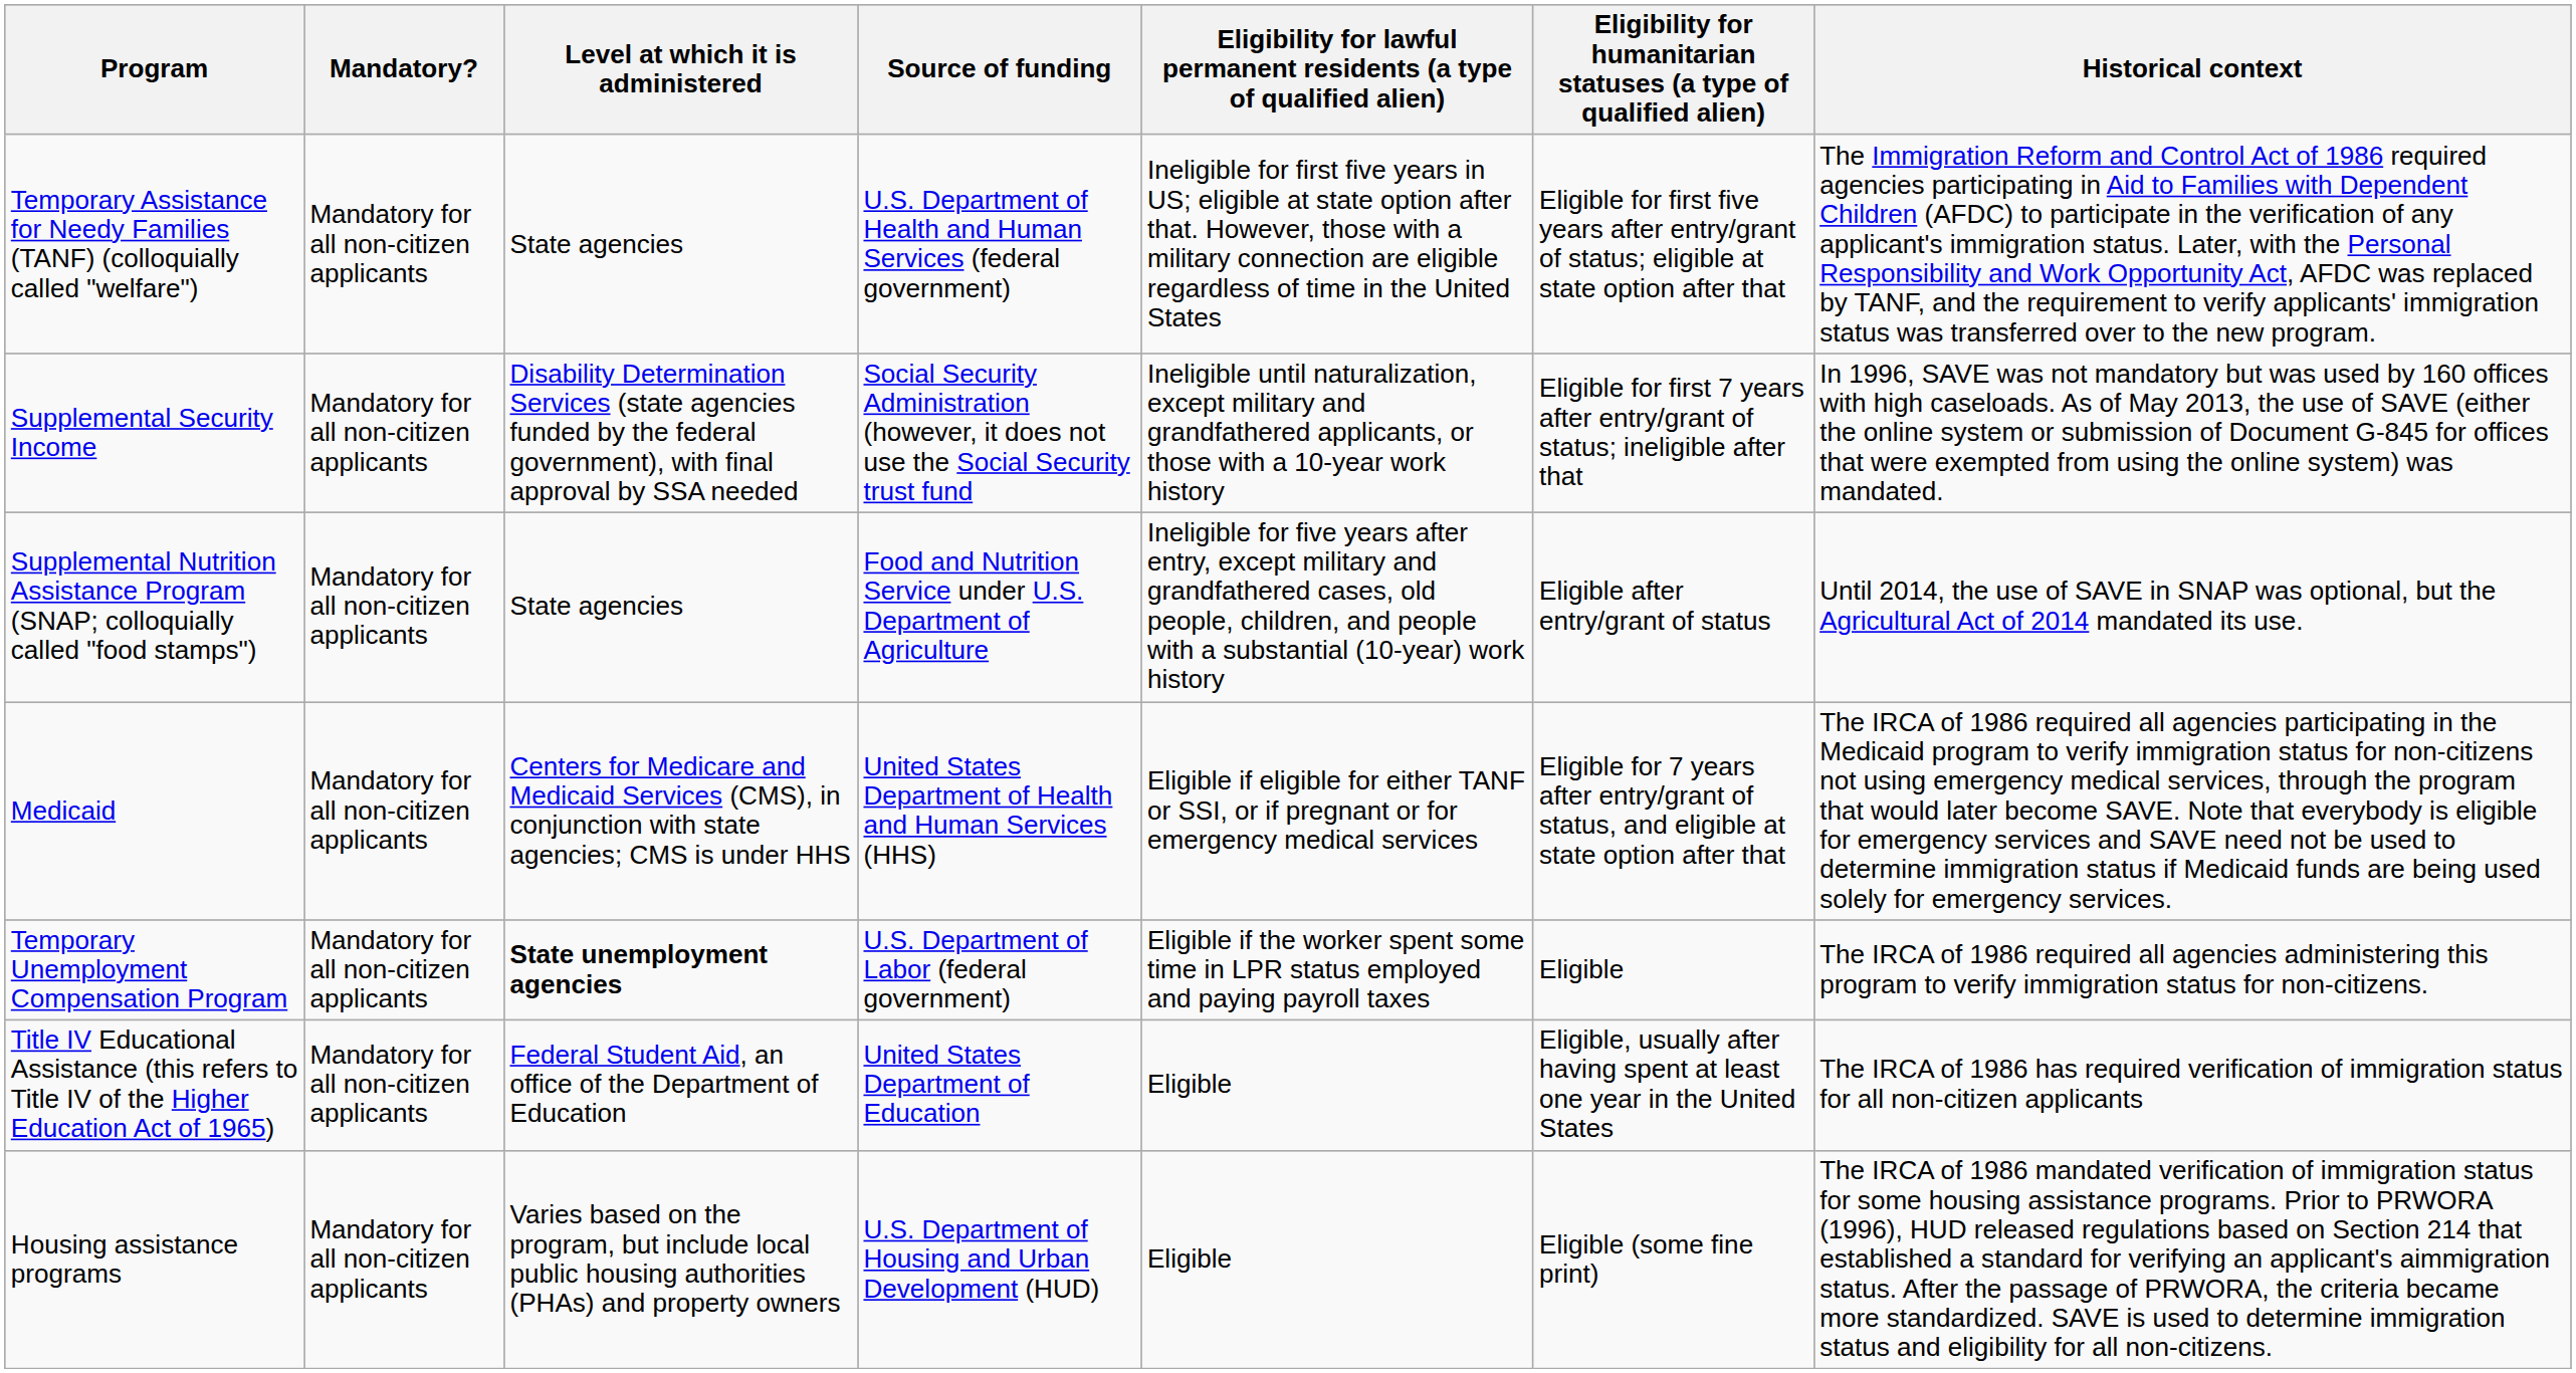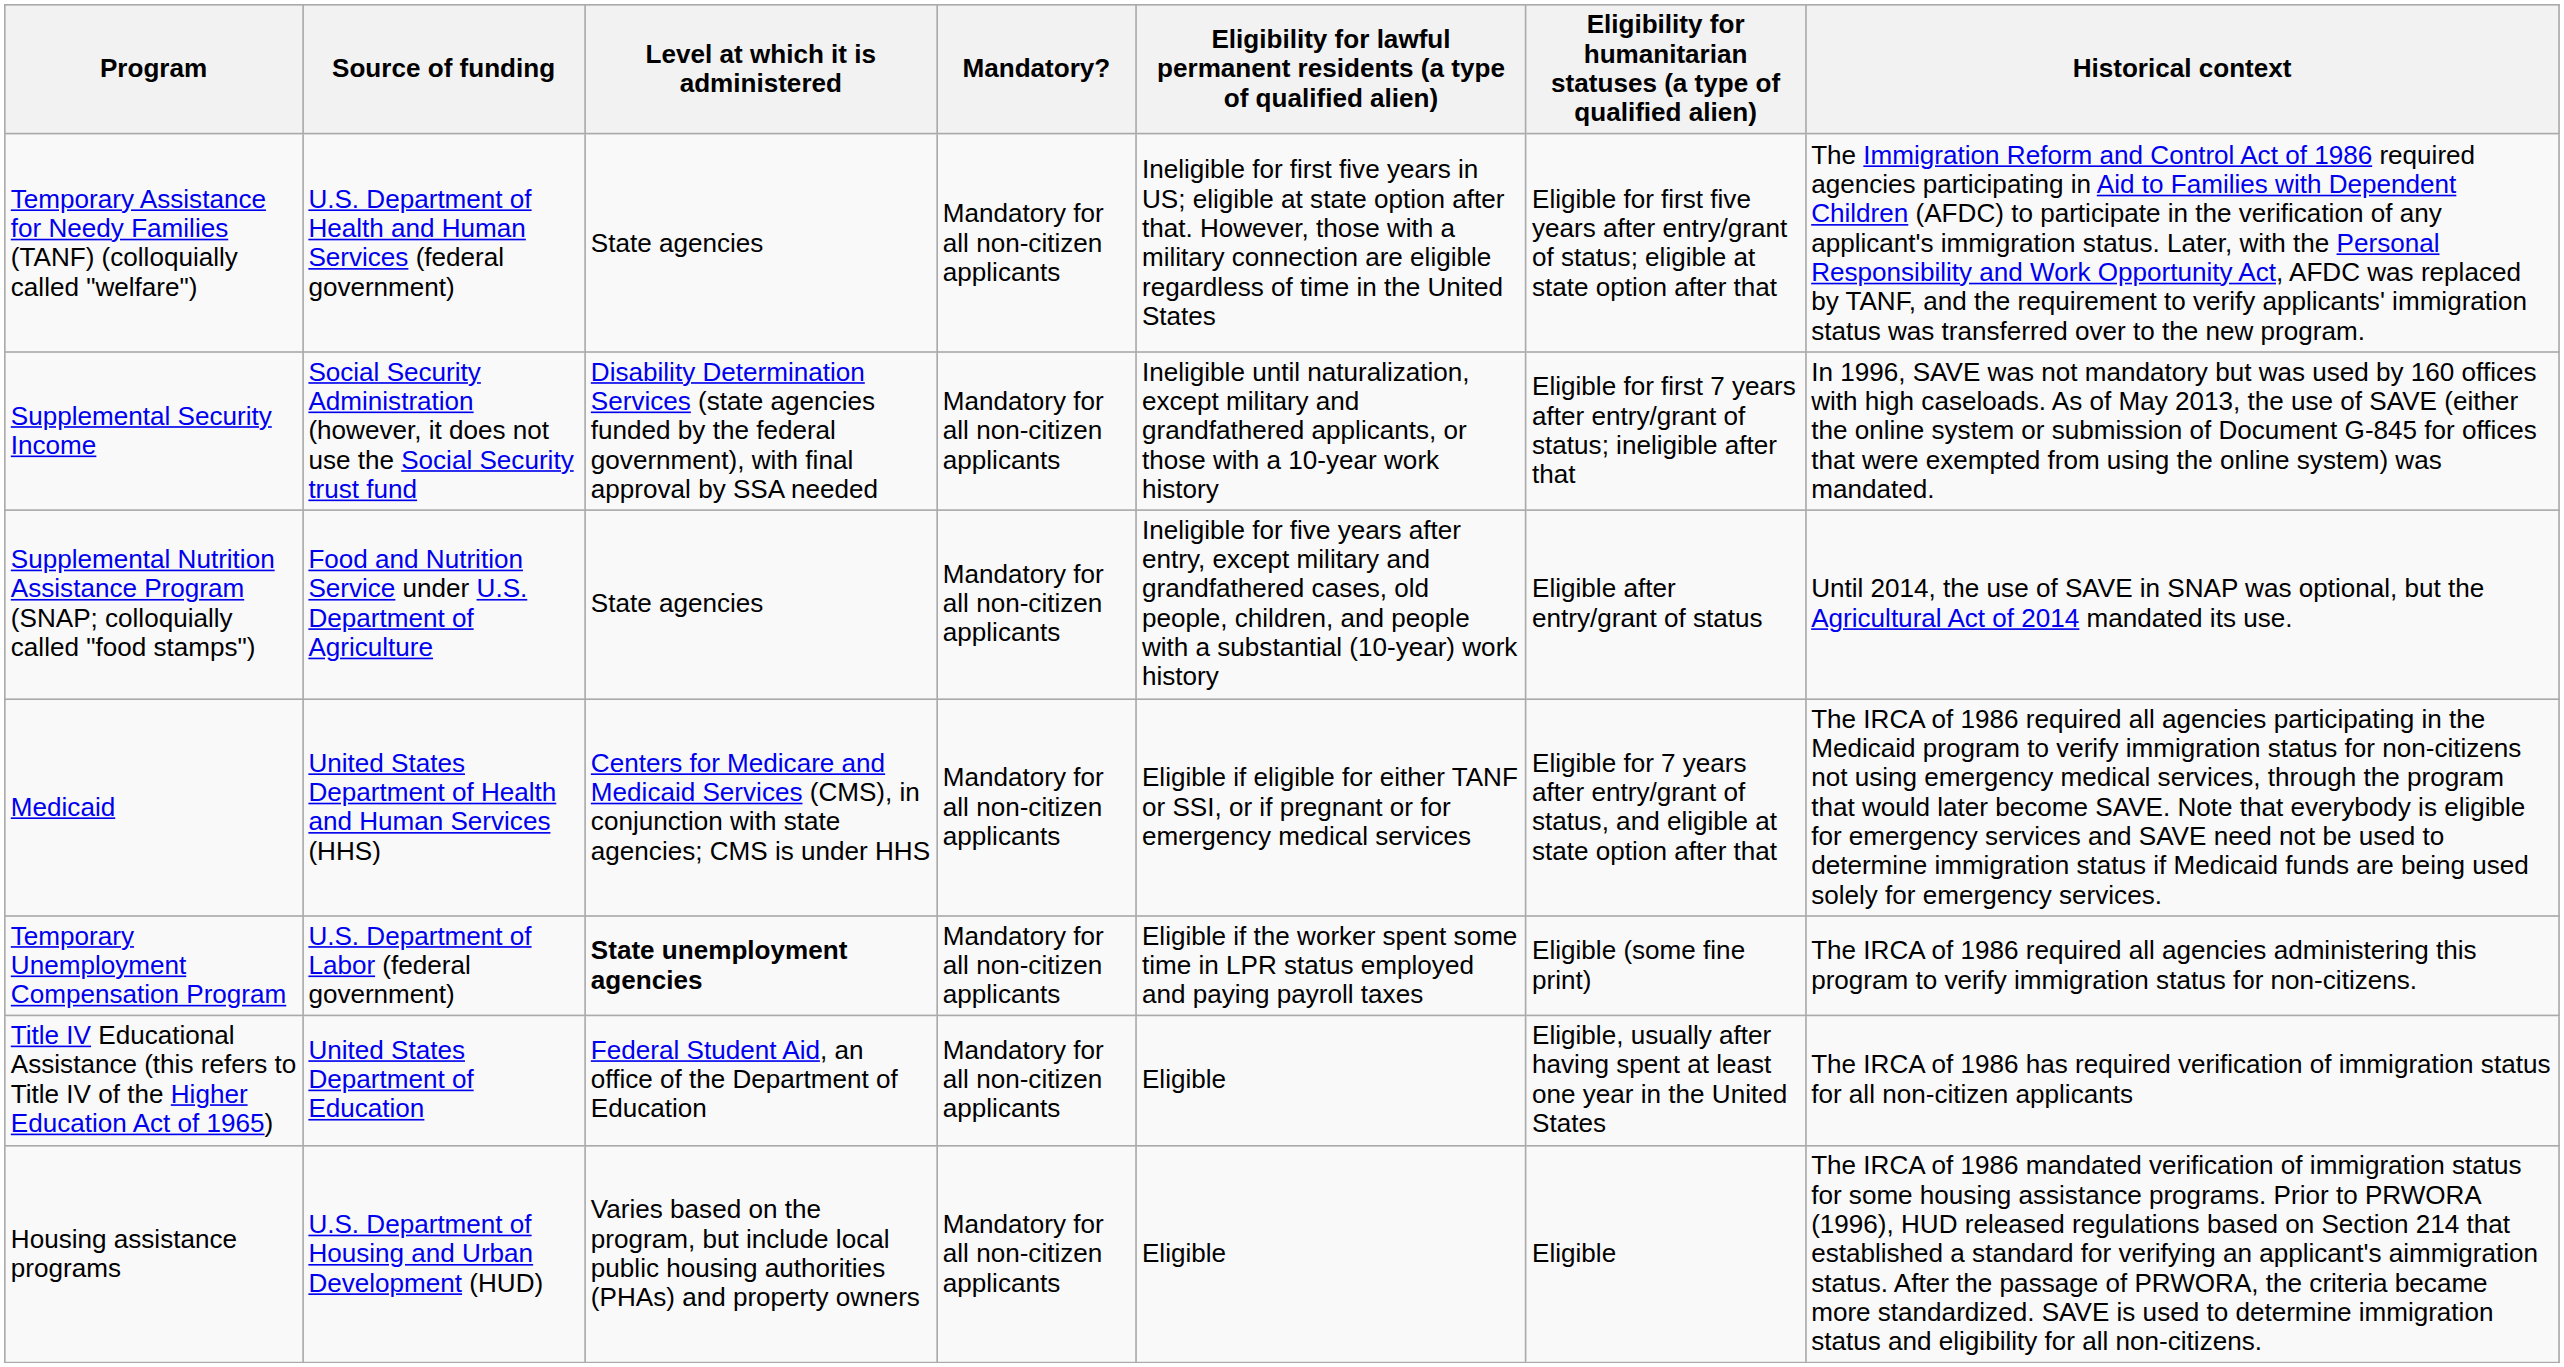columns swapped: Source of funding <-> Mandatory?
Temporary Unemployment Compensation Program | column 6: Eligible -> Eligible (some fine print)
Housing assistance programs | column 6: Eligible (some fine print) -> Eligible
